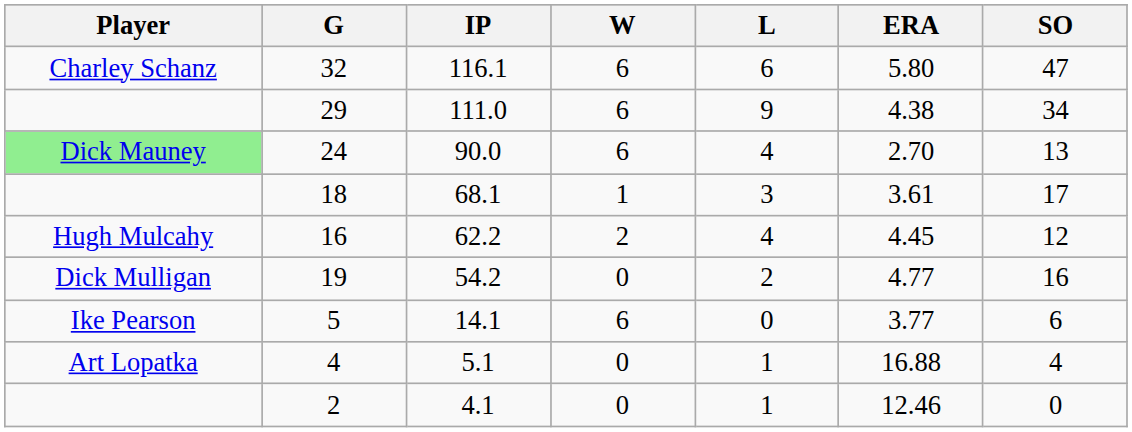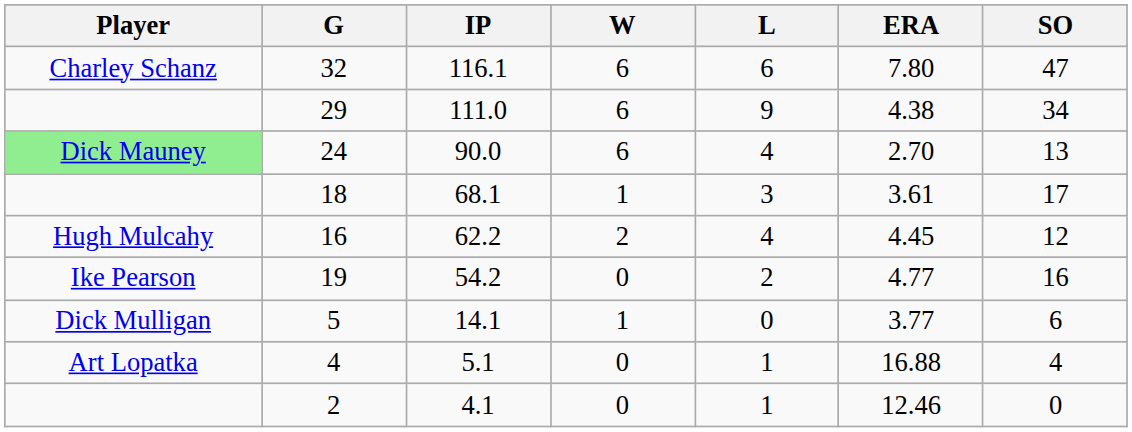32 | ERA: 5.80 -> 7.80
19 | Player: Dick Mulligan -> Ike Pearson
5 | Player: Ike Pearson -> Dick Mulligan
5 | W: 6 -> 1
